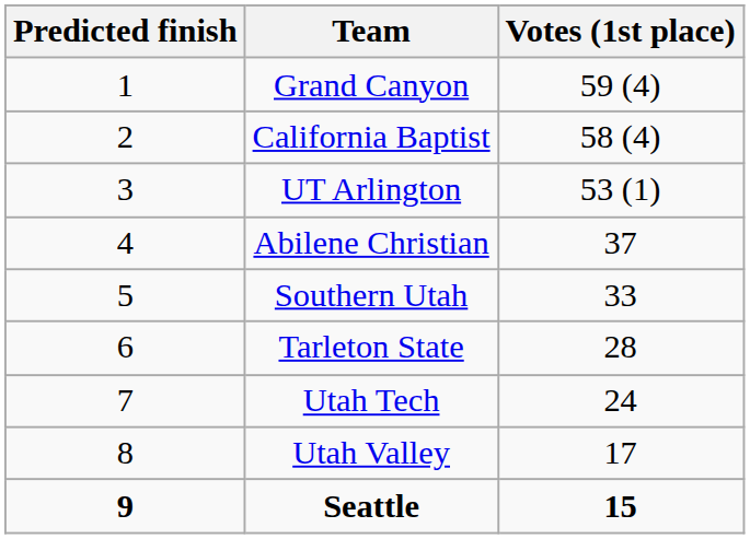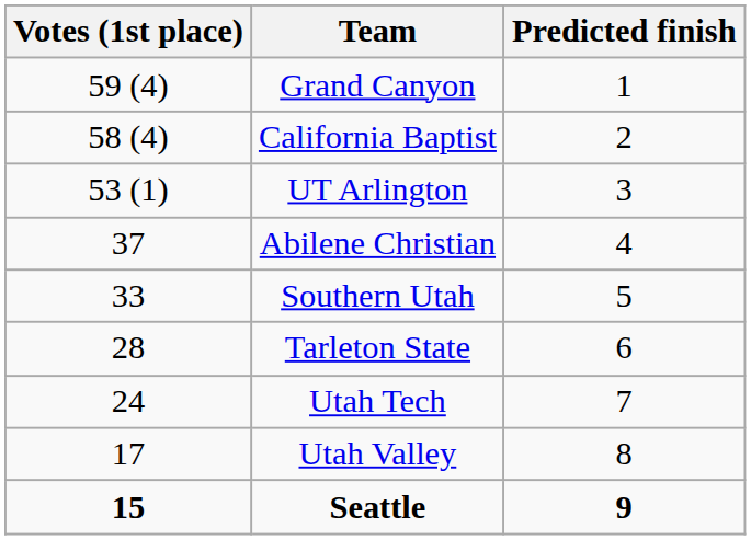columns swapped: Predicted finish <-> Votes (1st place)
